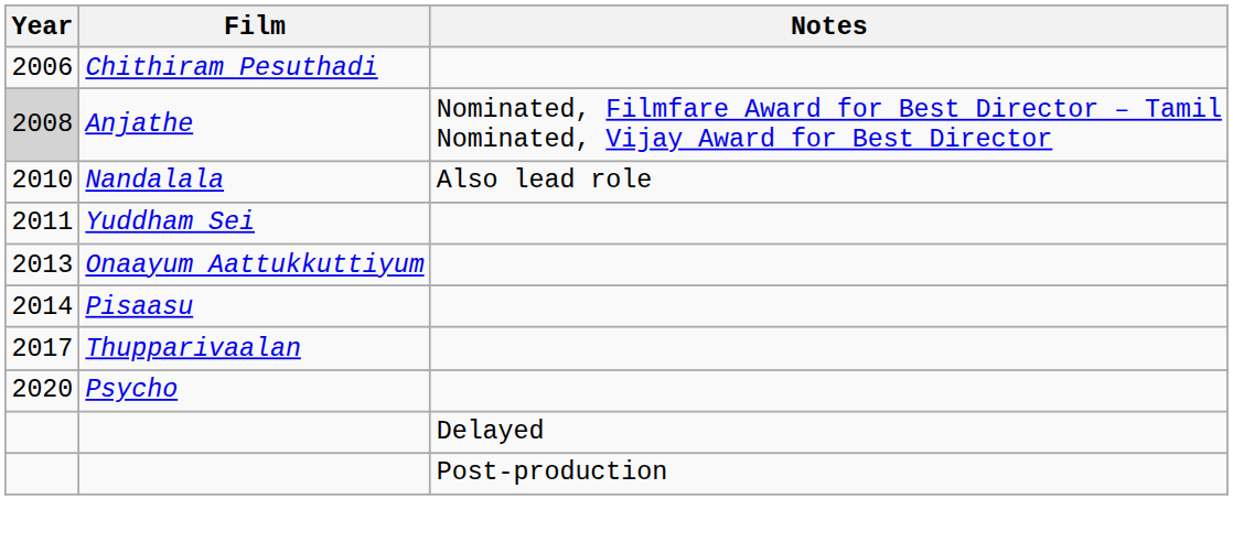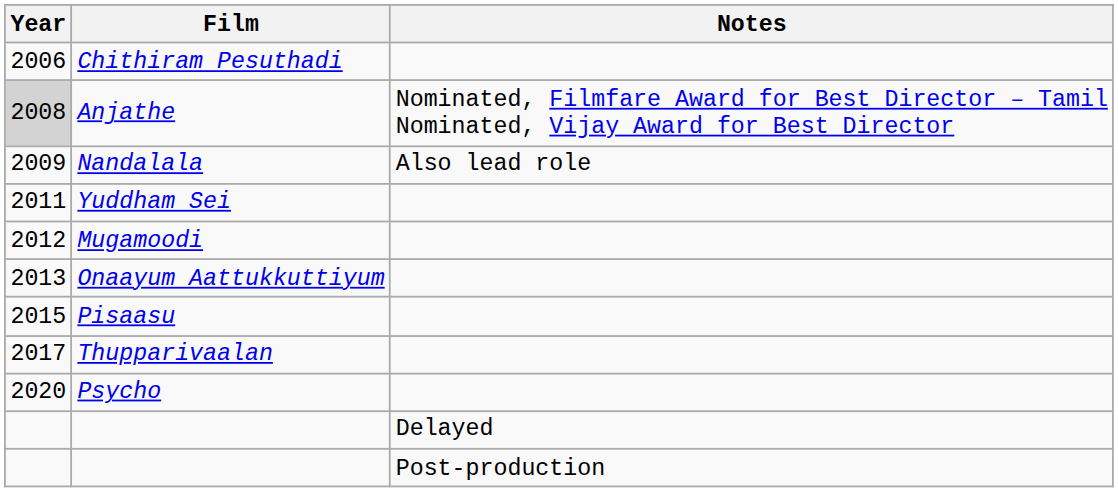Nandalala | Year: 2010 -> 2009
+ row: 2012 | Mugamoodi
Pisaasu | Year: 2014 -> 2015
